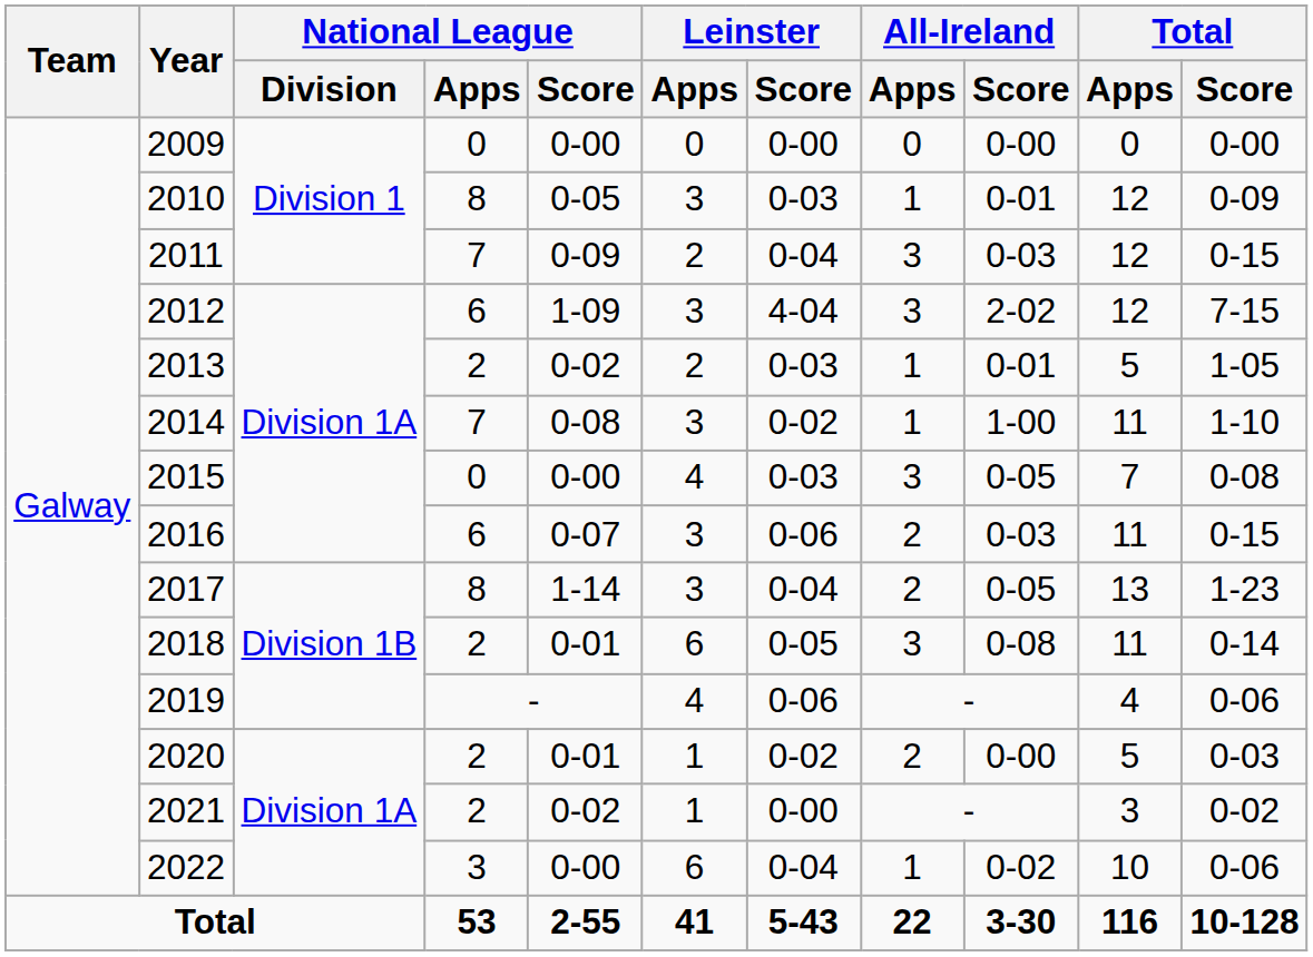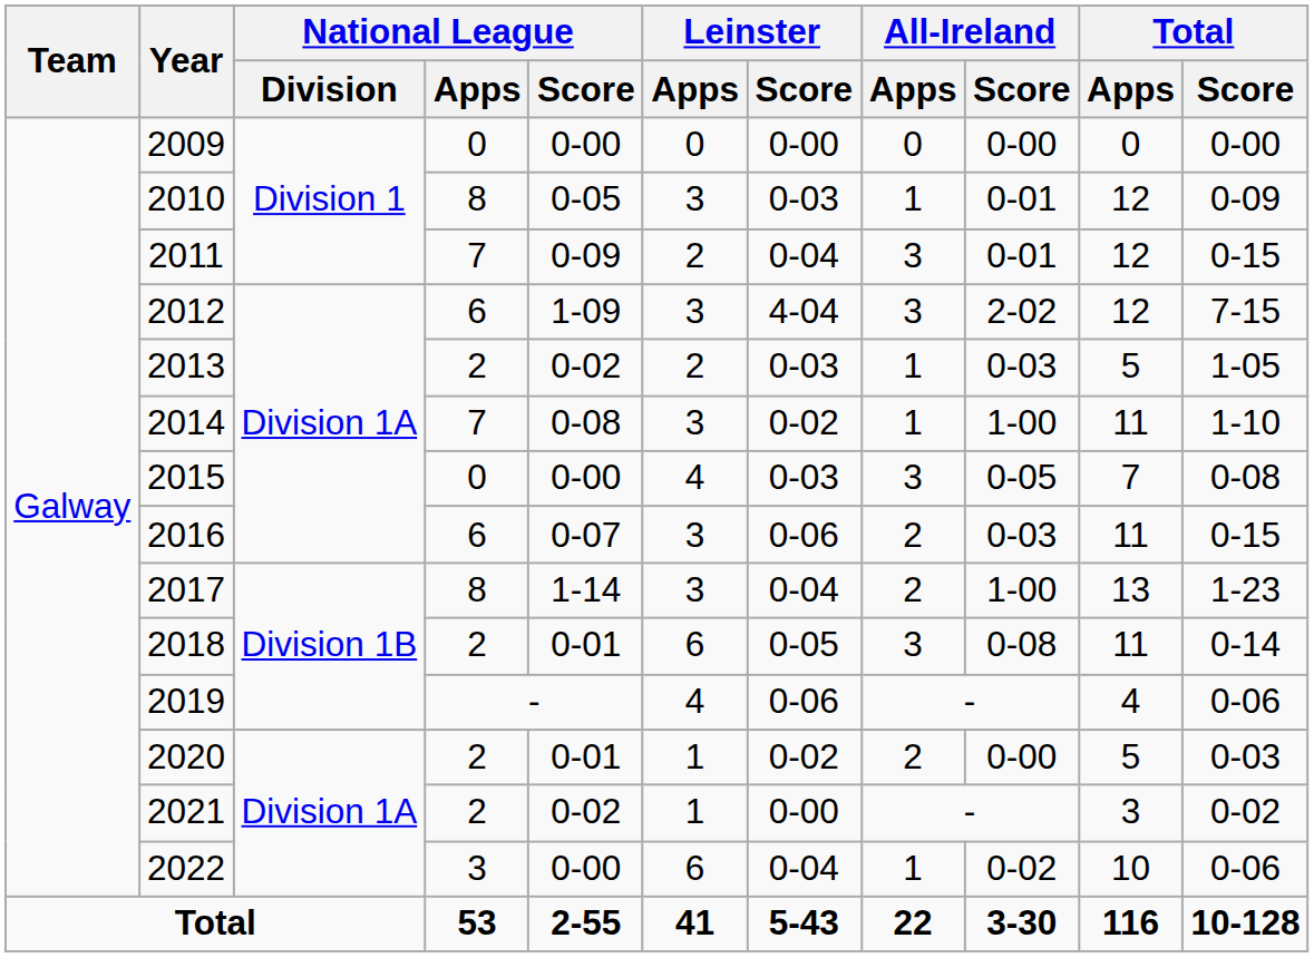2011 | All-Ireland / Score: 0-03 -> 0-01
2013 | All-Ireland / Score: 0-01 -> 0-03
2017 | All-Ireland / Score: 0-05 -> 1-00
